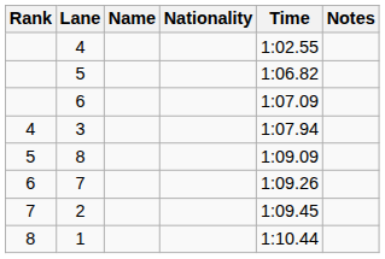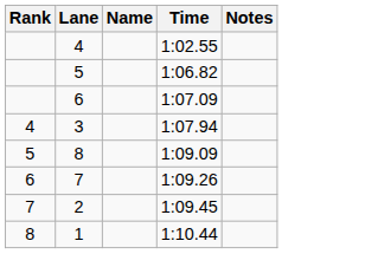- column: Nationality
